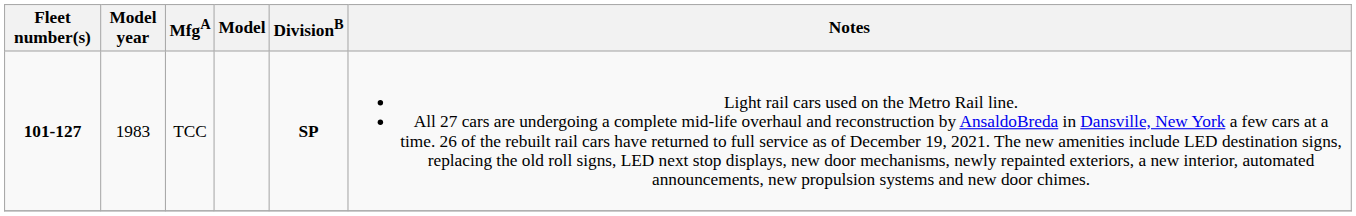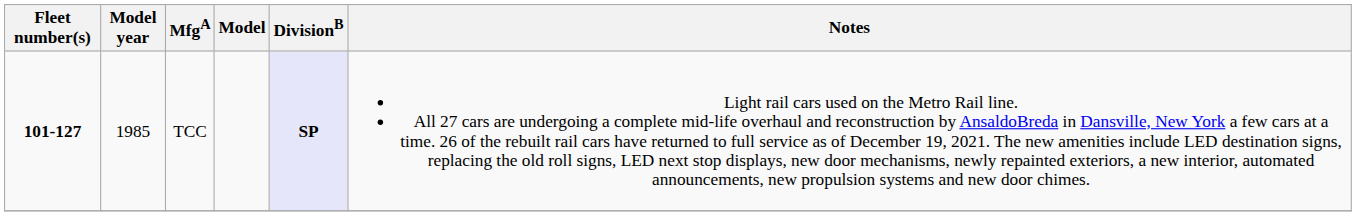TCC | Model year: 1983 -> 1985
TCC | DivisionB: no background -> lavender background
